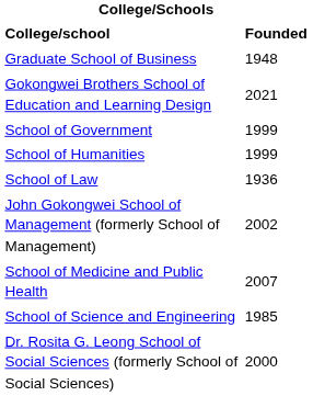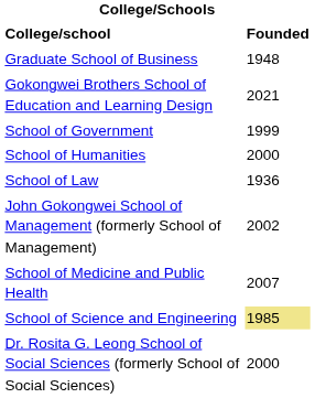School of Humanities | Founded: 1999 -> 2000
School of Science and Engineering | Founded: no background -> khaki background
